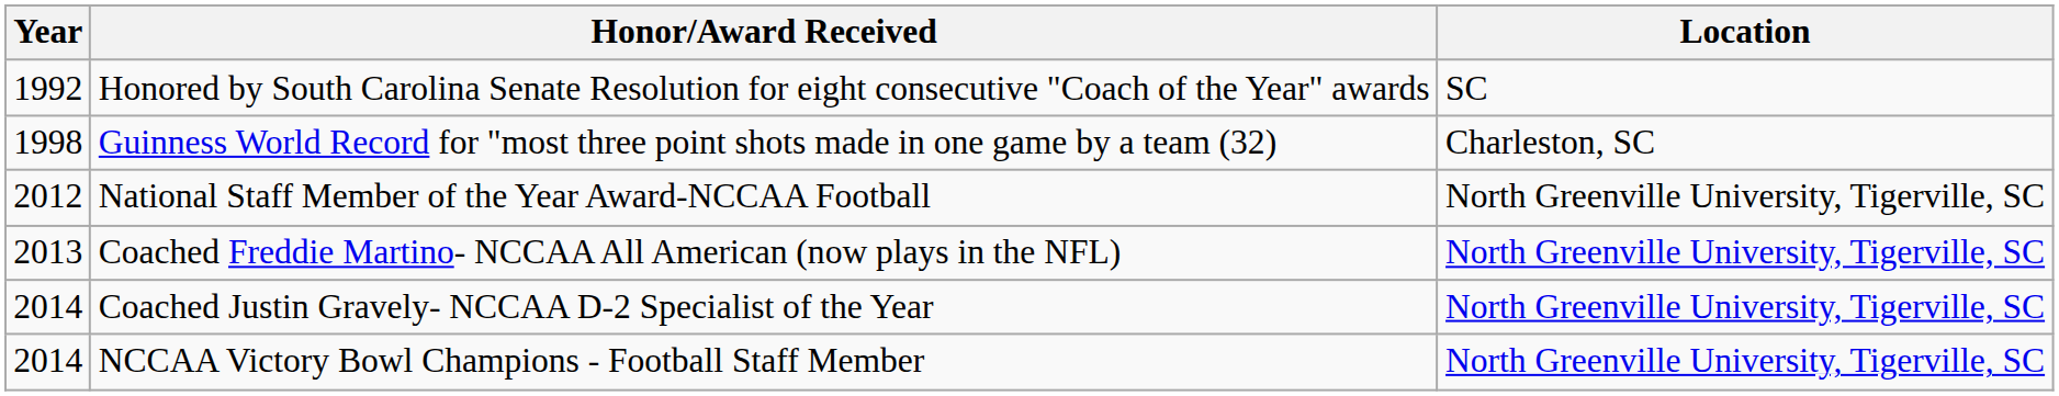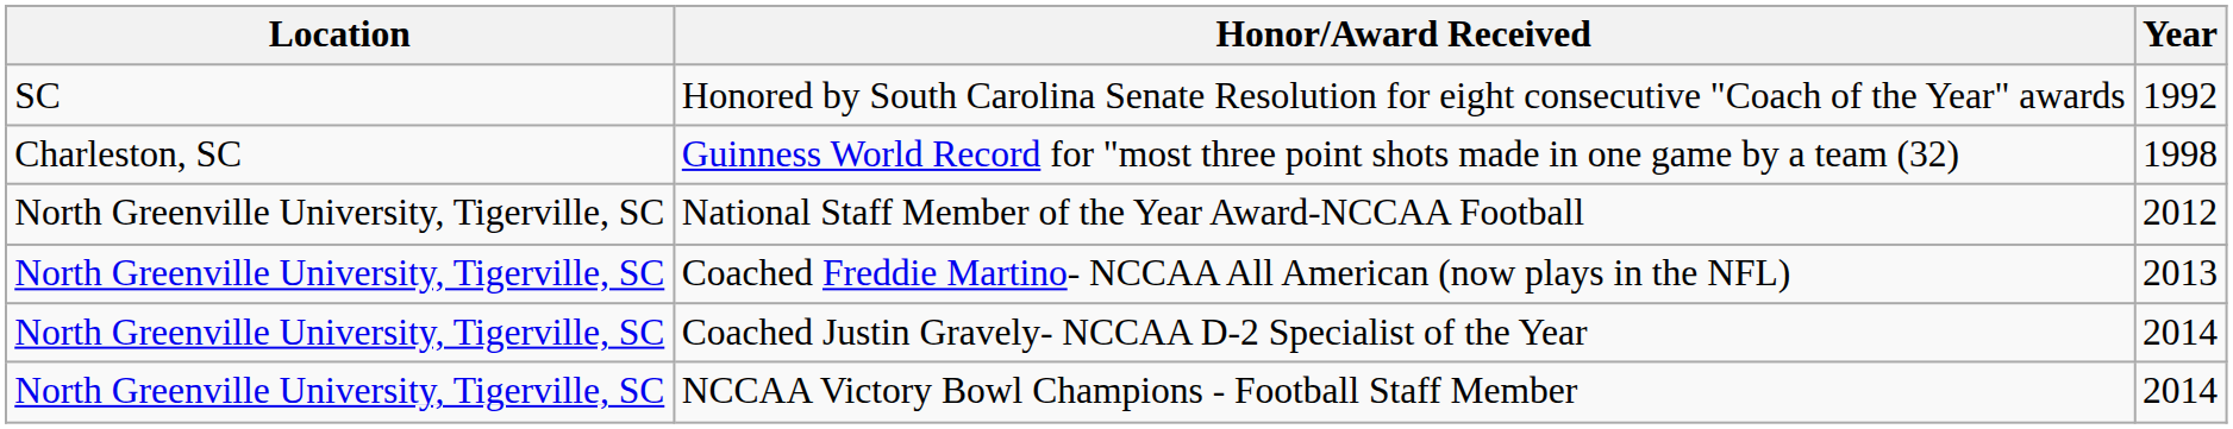columns swapped: Year <-> Location
